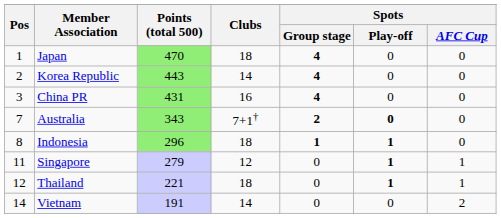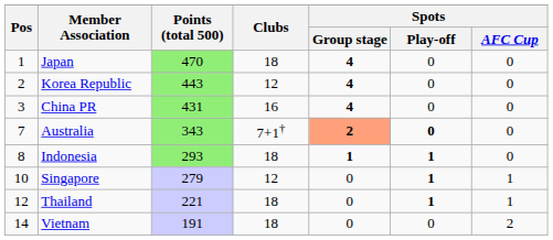Korea Republic | Clubs: 14 -> 12
Australia | Spots / Group stage: no background -> lightsalmon background
Indonesia | Points (total 500): 296 -> 293
Singapore | Pos: 11 -> 10
Vietnam | Clubs: 14 -> 18
